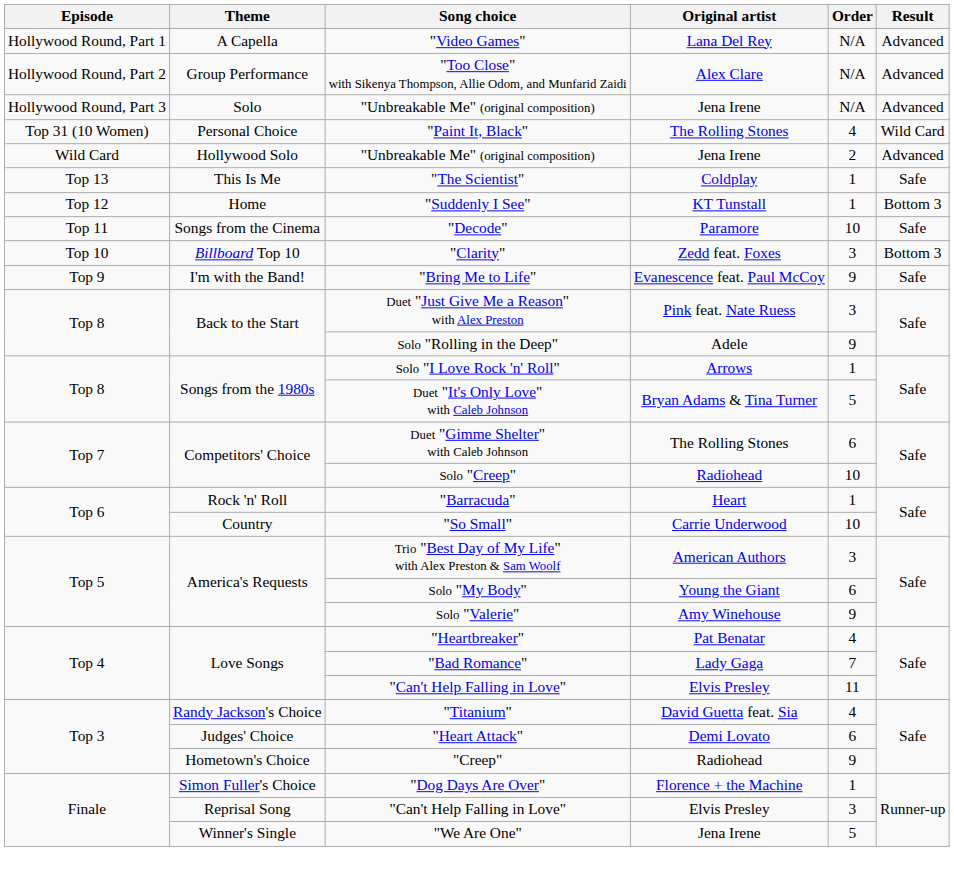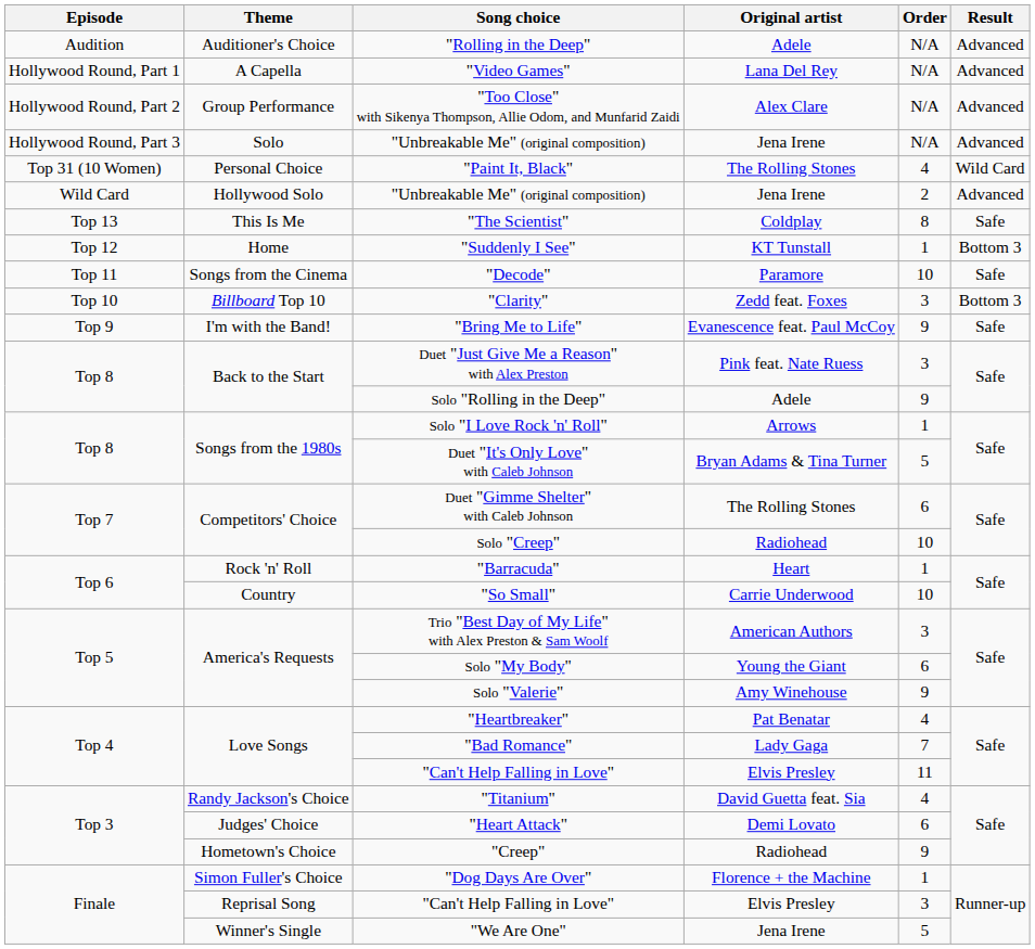+ row: Audition | Auditioner's Choice | "Rolling in the Deep" | Adele | N/A | Advanced
"The Scientist" | Order: 1 -> 8
